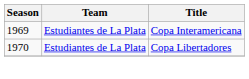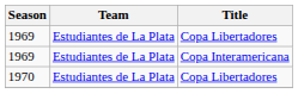+ row: 1969 | Estudiantes de La Plata | Copa Libertadores
